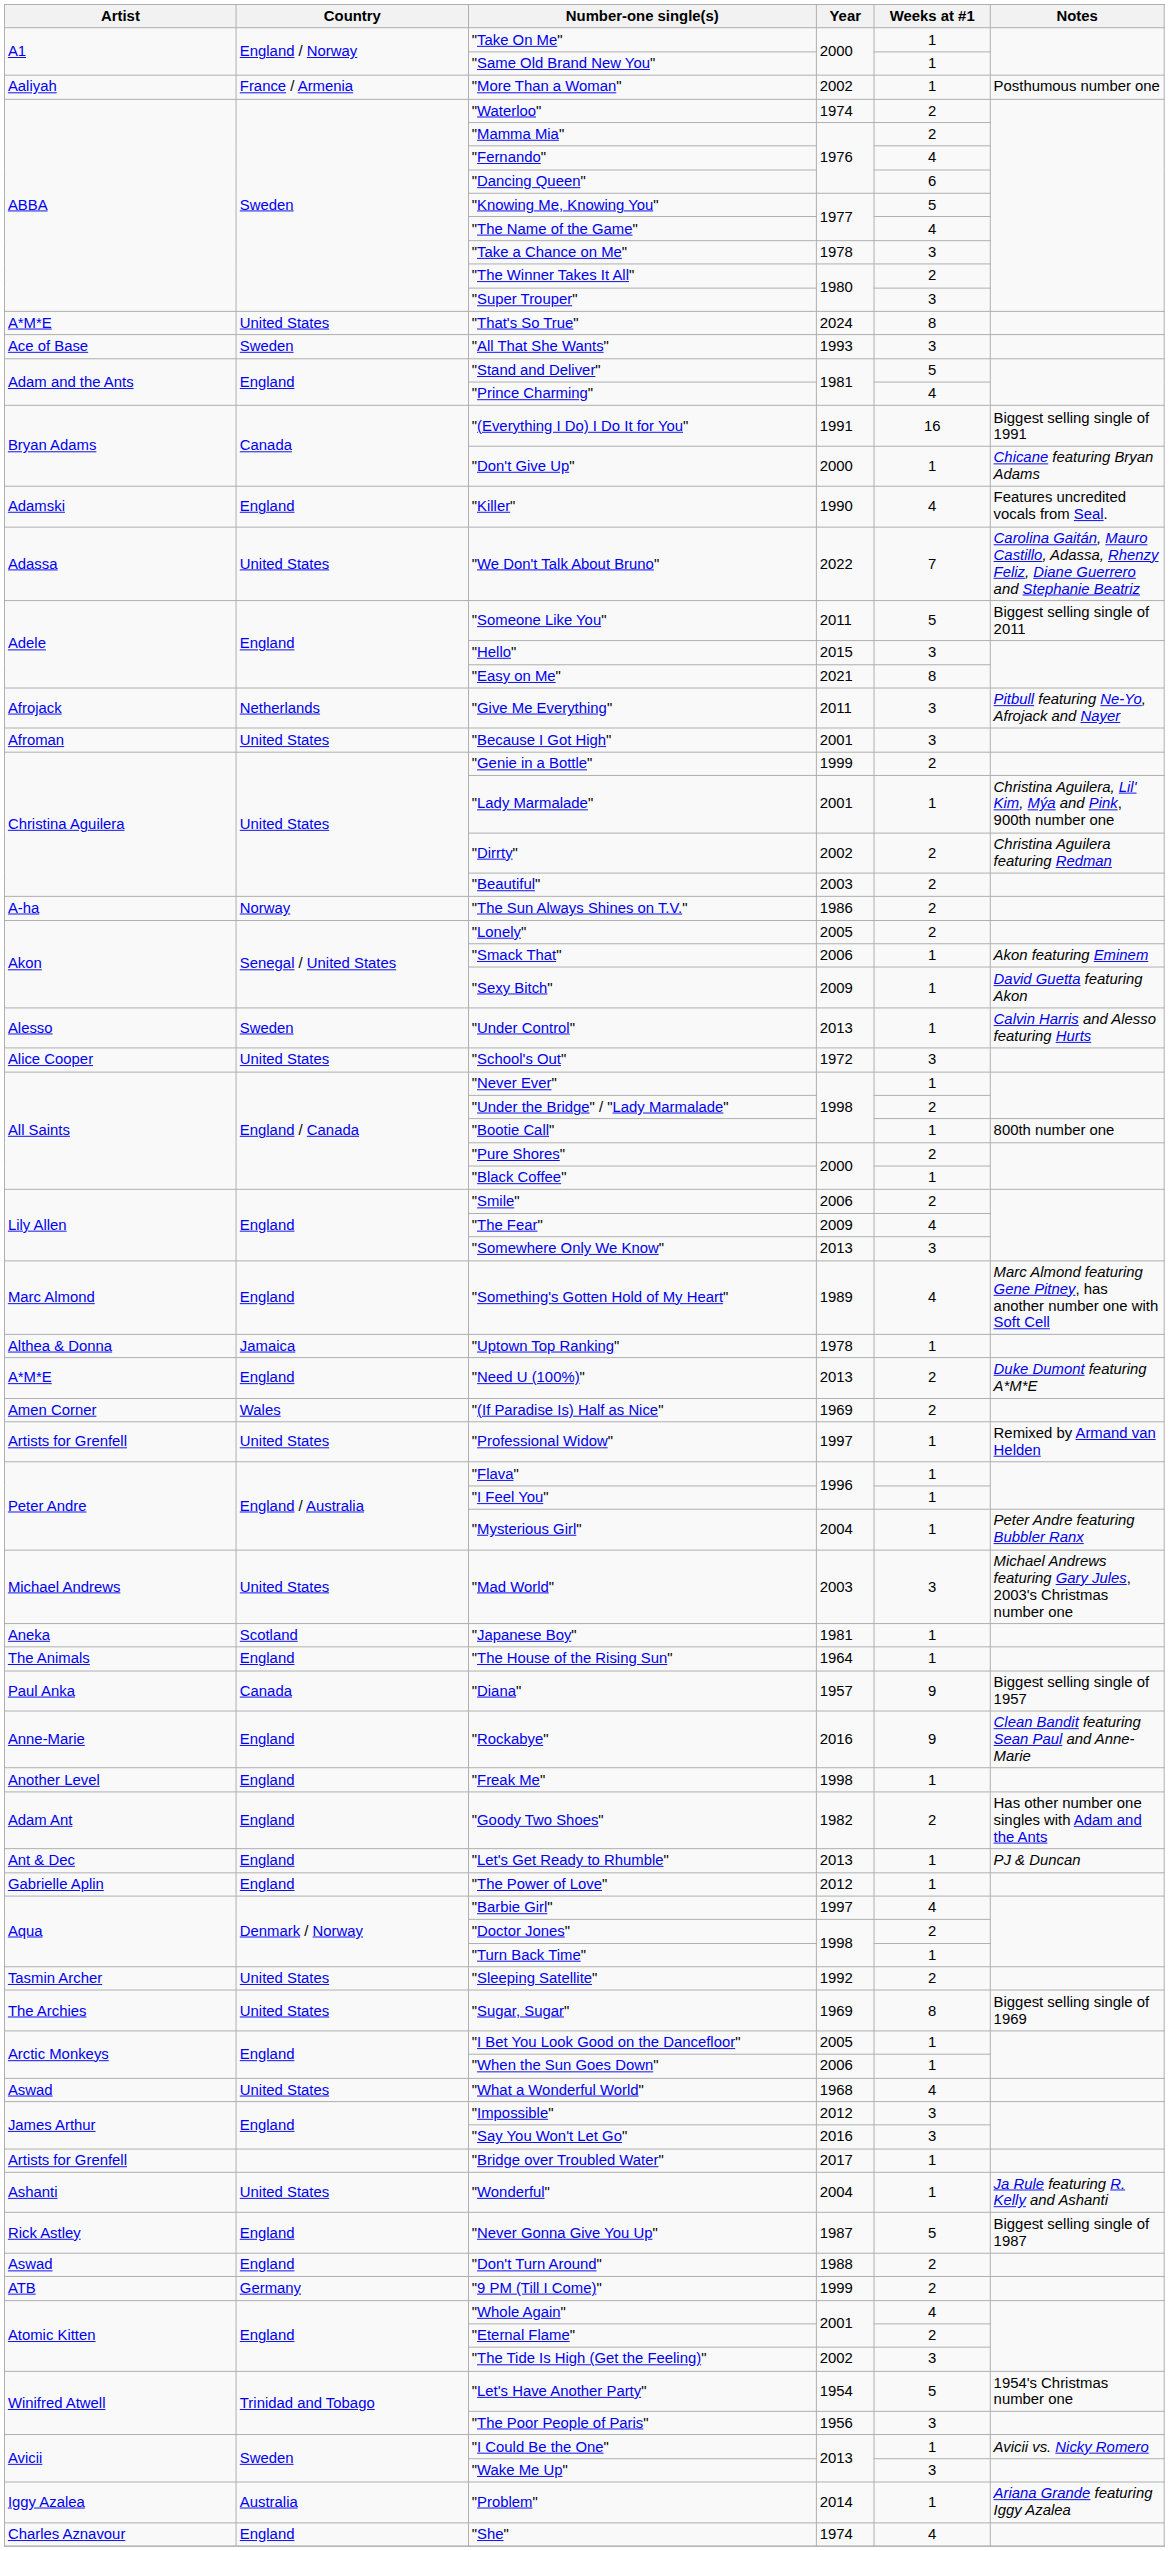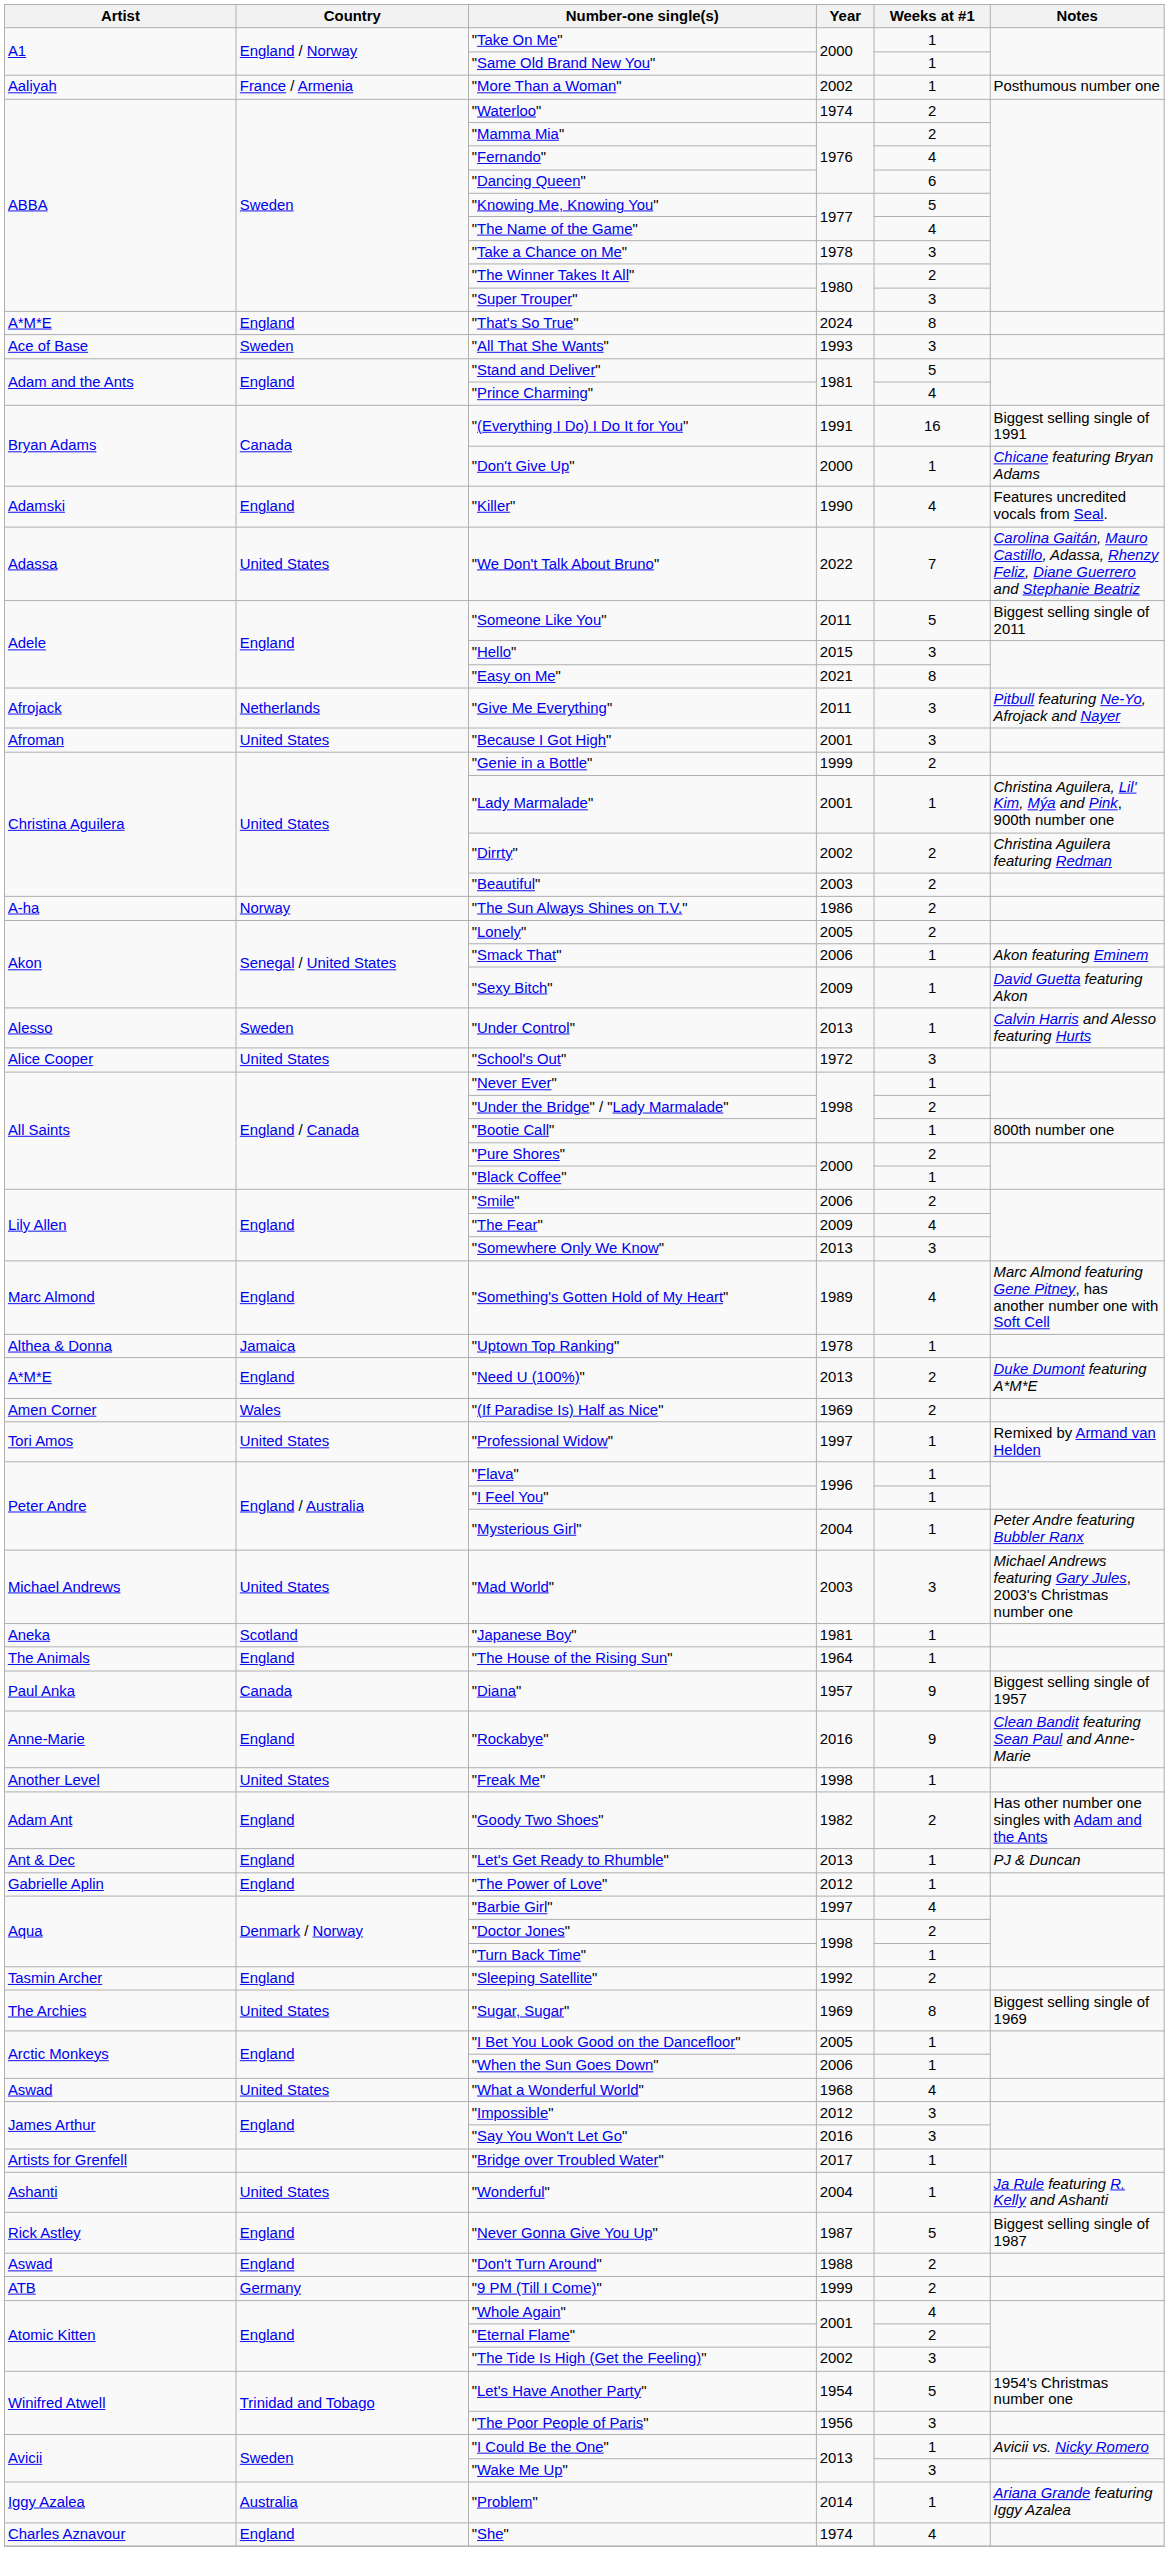"That's So True" | Country: United States -> England
"Professional Widow" | Artist: Artists for Grenfell -> Tori Amos
"Freak Me" | Country: England -> United States
"Sleeping Satellite" | Country: United States -> England
